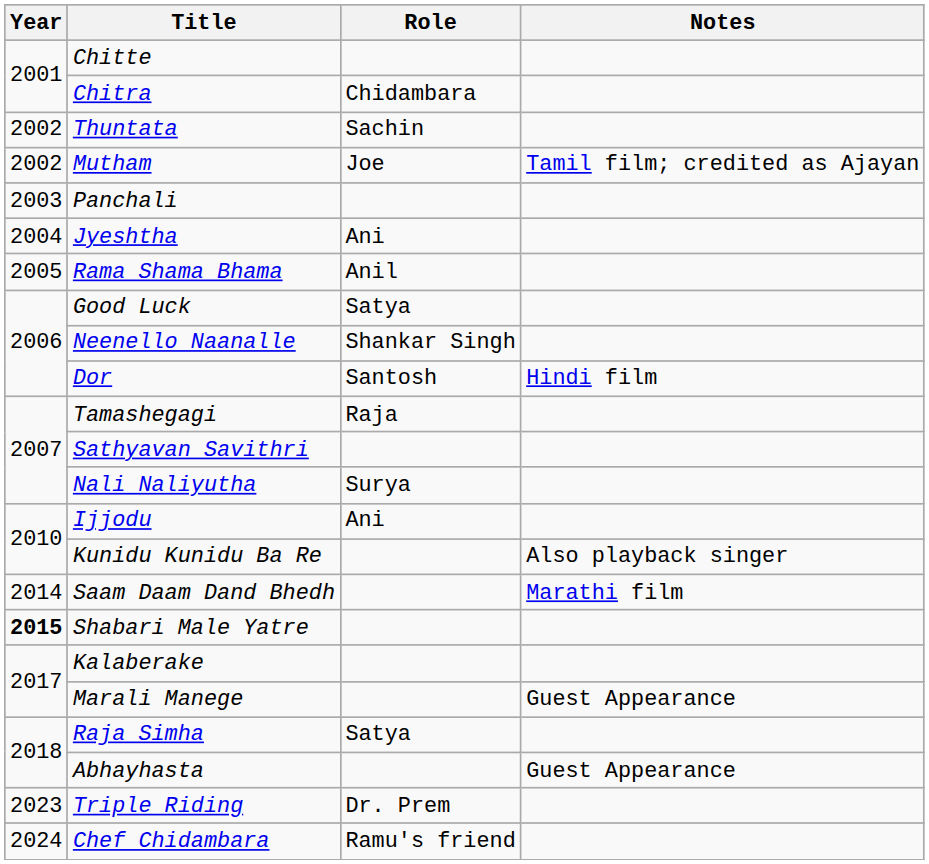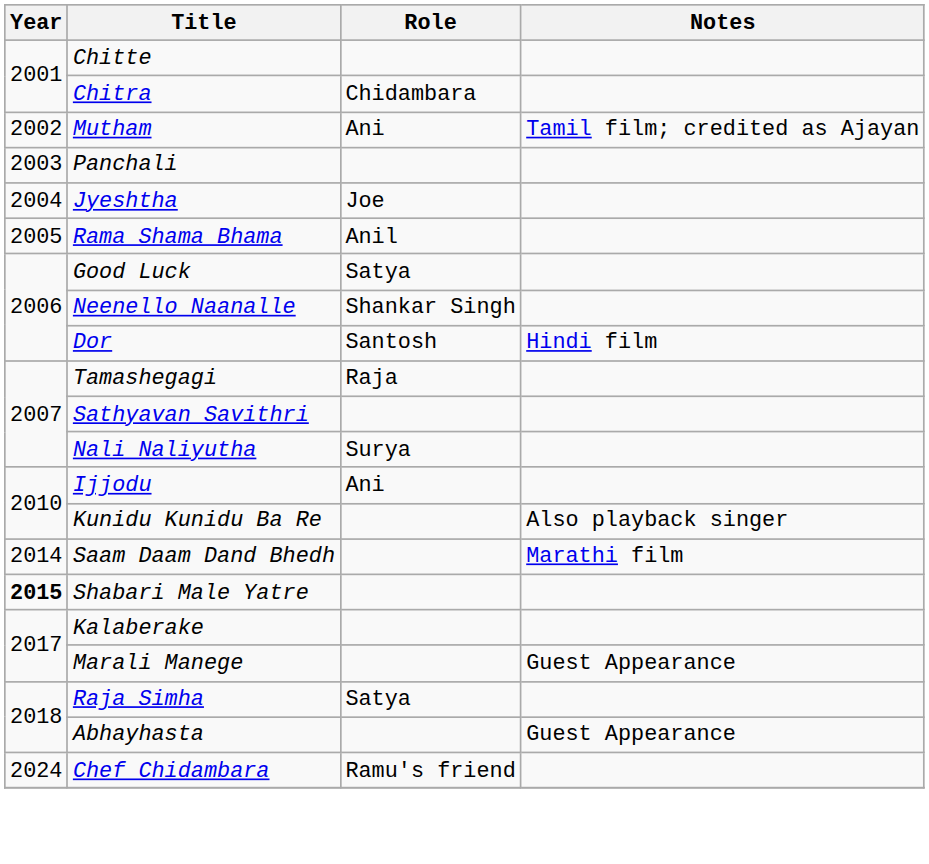- row: 2002 | Thuntata | Sachin
Mutham | Role: Joe -> Ani
Jyeshtha | Role: Ani -> Joe
- row: 2023 | Triple Riding | Dr. Prem
